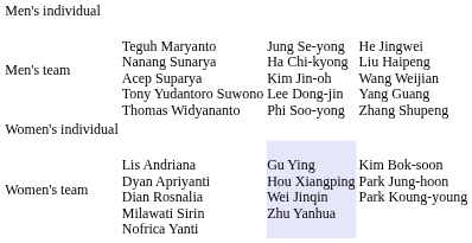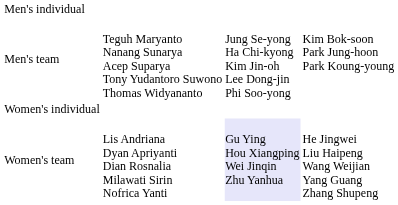Men's team | column 4: He Jingwei Liu Haipeng Wang Weijian Yang Guang Zhang Shupeng -> Kim Bok-soon Park Jung-hoon Park Koung-young
Women's team | column 4: Kim Bok-soon Park Jung-hoon Park Koung-young -> He Jingwei Liu Haipeng Wang Weijian Yang Guang Zhang Shupeng
